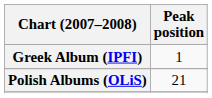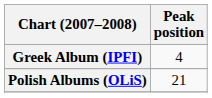Greek Album (IPFI) | Peak position: 1 -> 4
